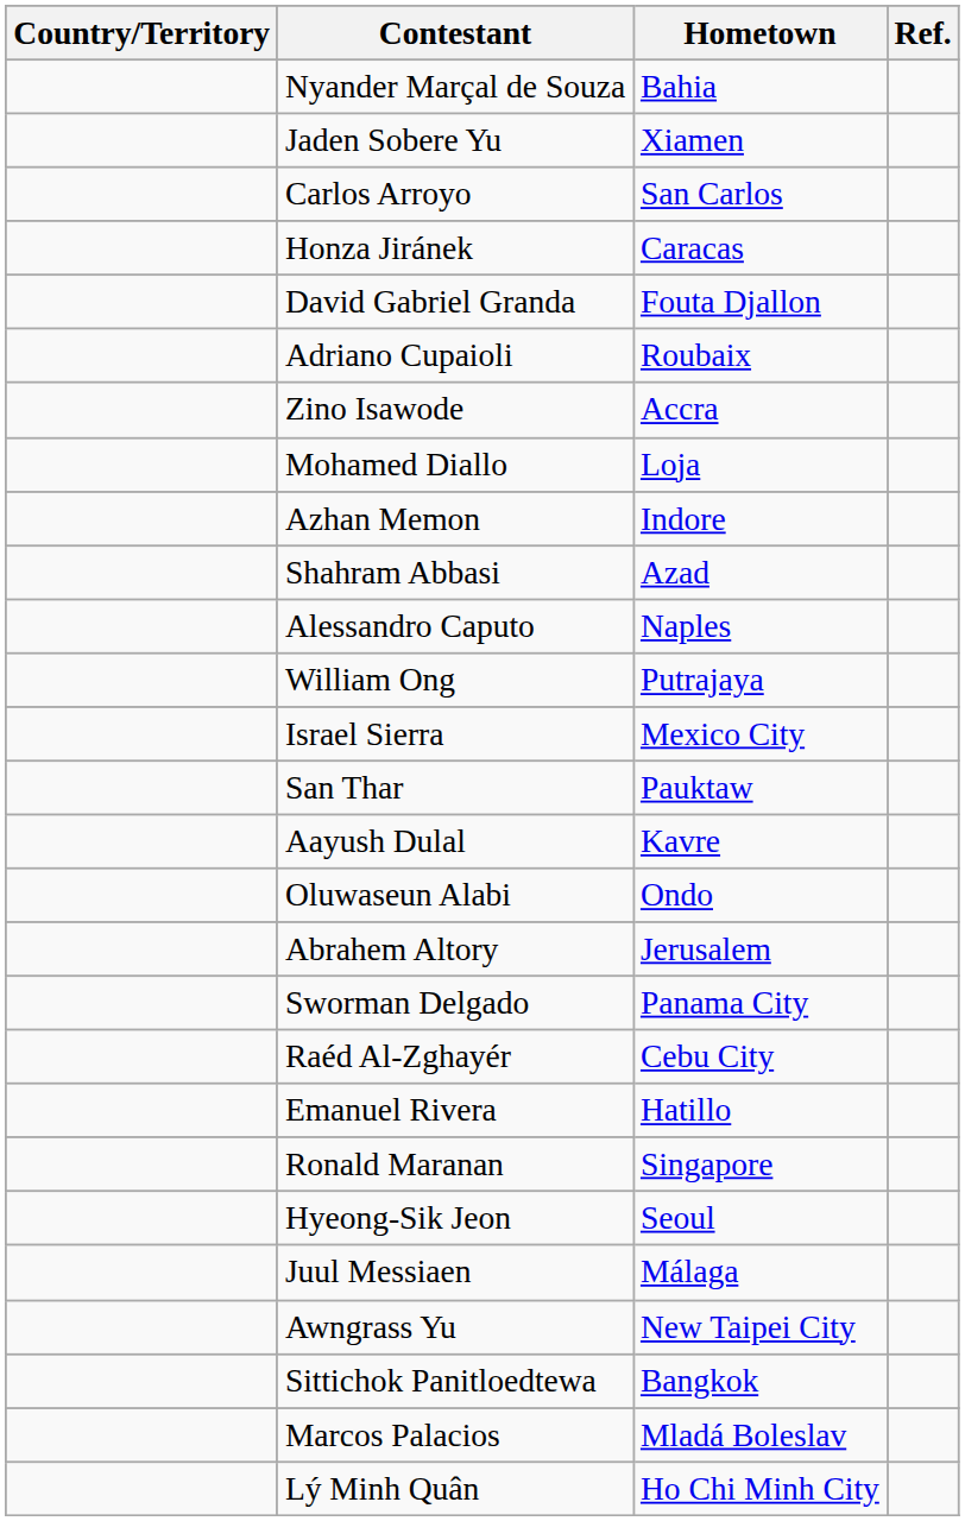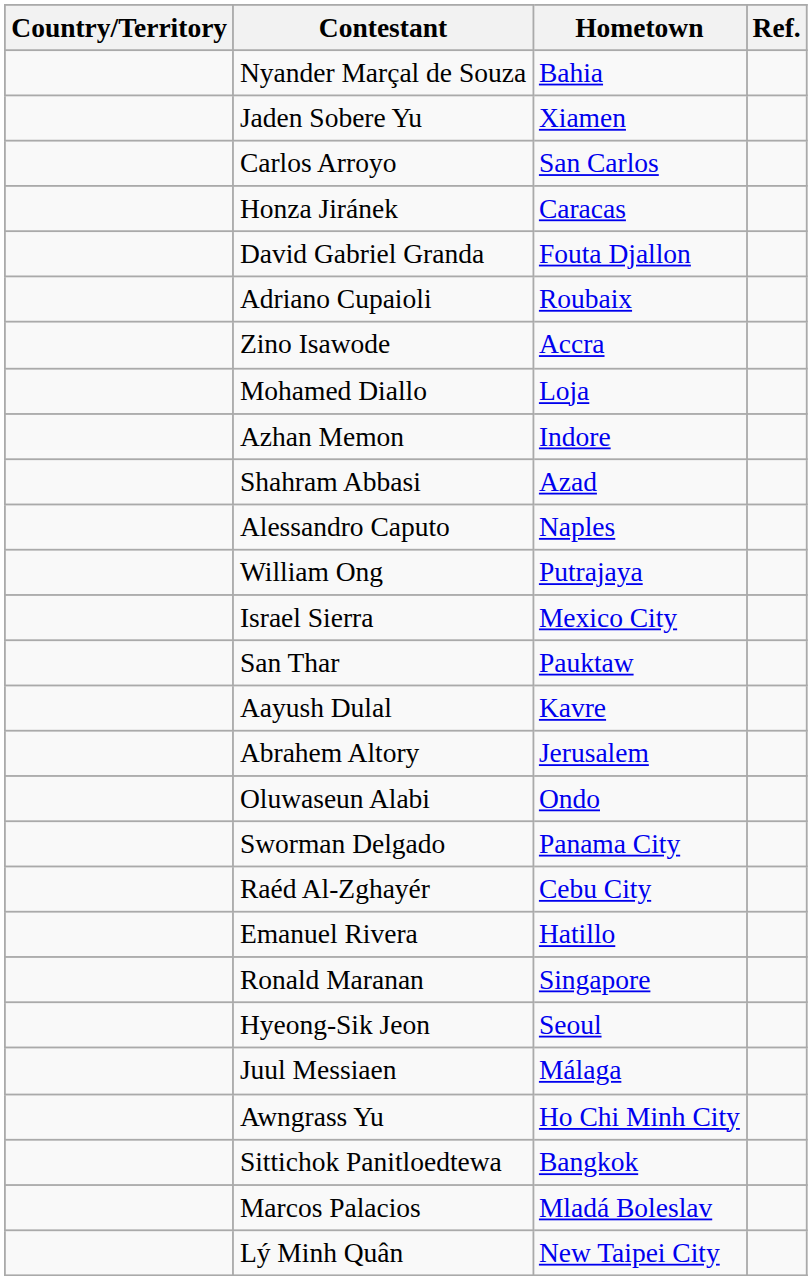rows swapped: Oluwaseun Alabi <-> Abrahem Altory
Awngrass Yu | Hometown: New Taipei City -> Ho Chi Minh City
Lý Minh Quân | Hometown: Ho Chi Minh City -> New Taipei City
